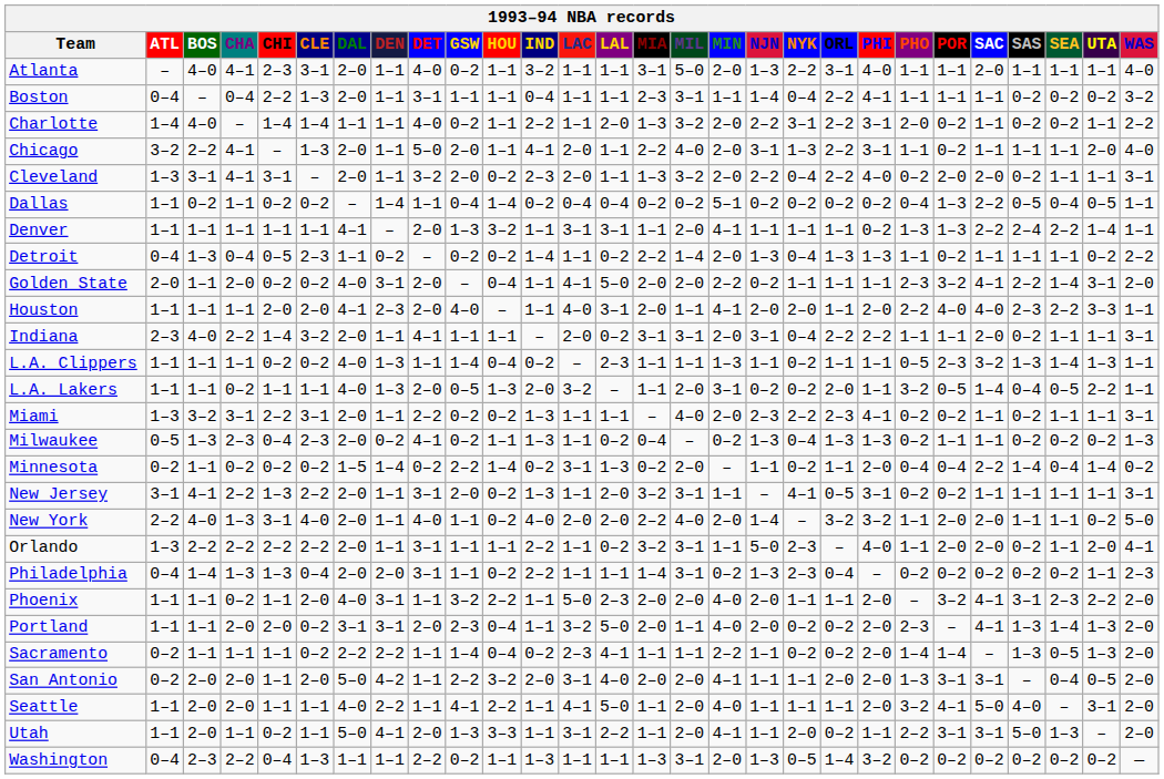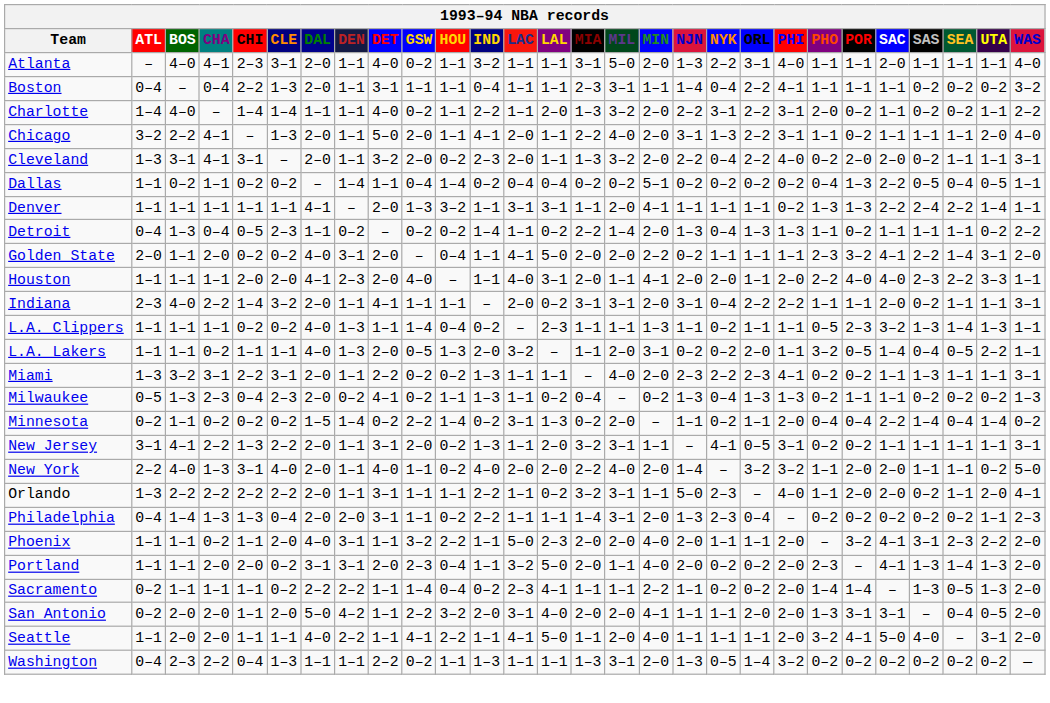Miami | SAS: 0–2 -> 1–3
Philadelphia | MIN: 0–2 -> 2–0
- row: Utah | 1–1 | 2–0 | 1–1 | 0–2 | 1–1 | 5–0 | 4–1 | 2–0 | 1–3 | 3–3 | 1–1 | 3–1 | 2–2 | 1–1 | 2–0 | 4–1 | 1–1 | 2–0 | 0–2 | 1–1 | 2–2 | 3–1 | 3–1 | 5–0 | 1–3 | – | 2–0
